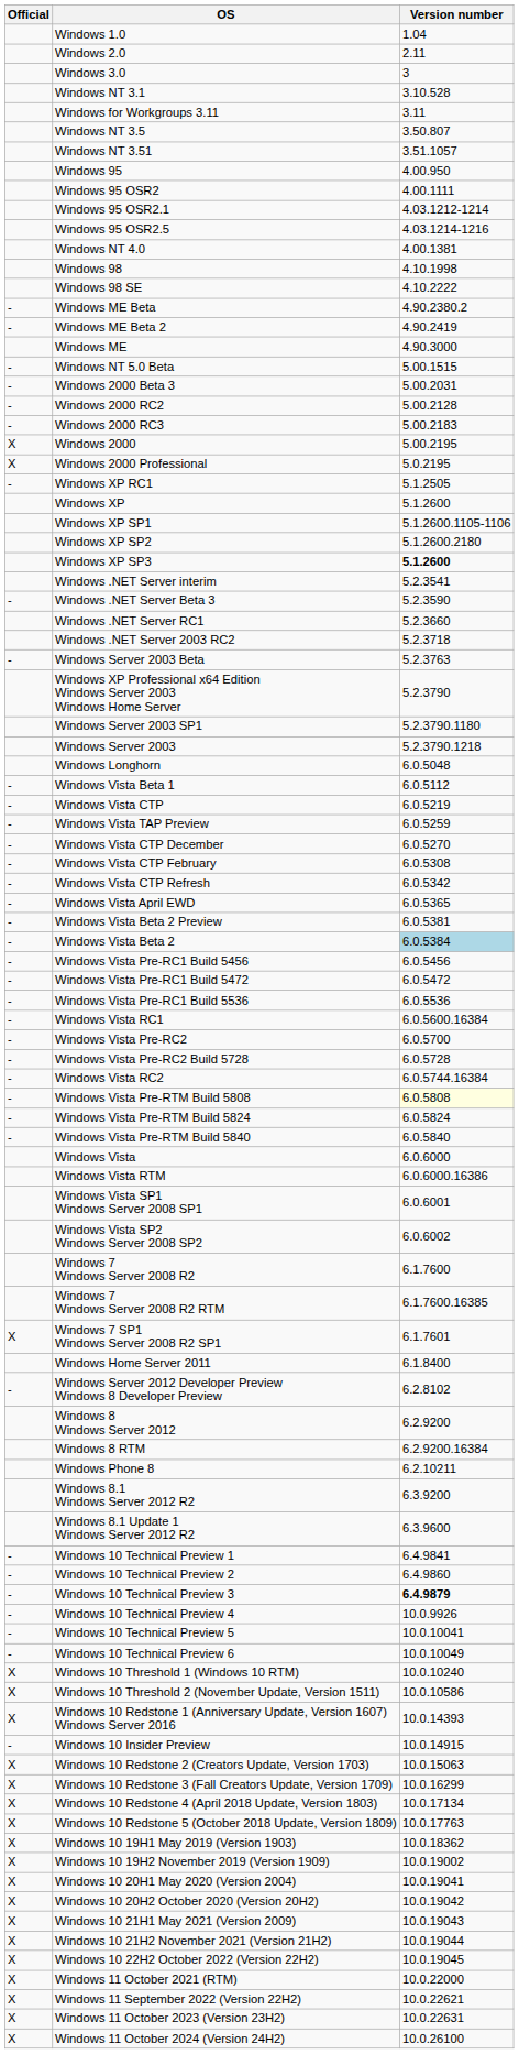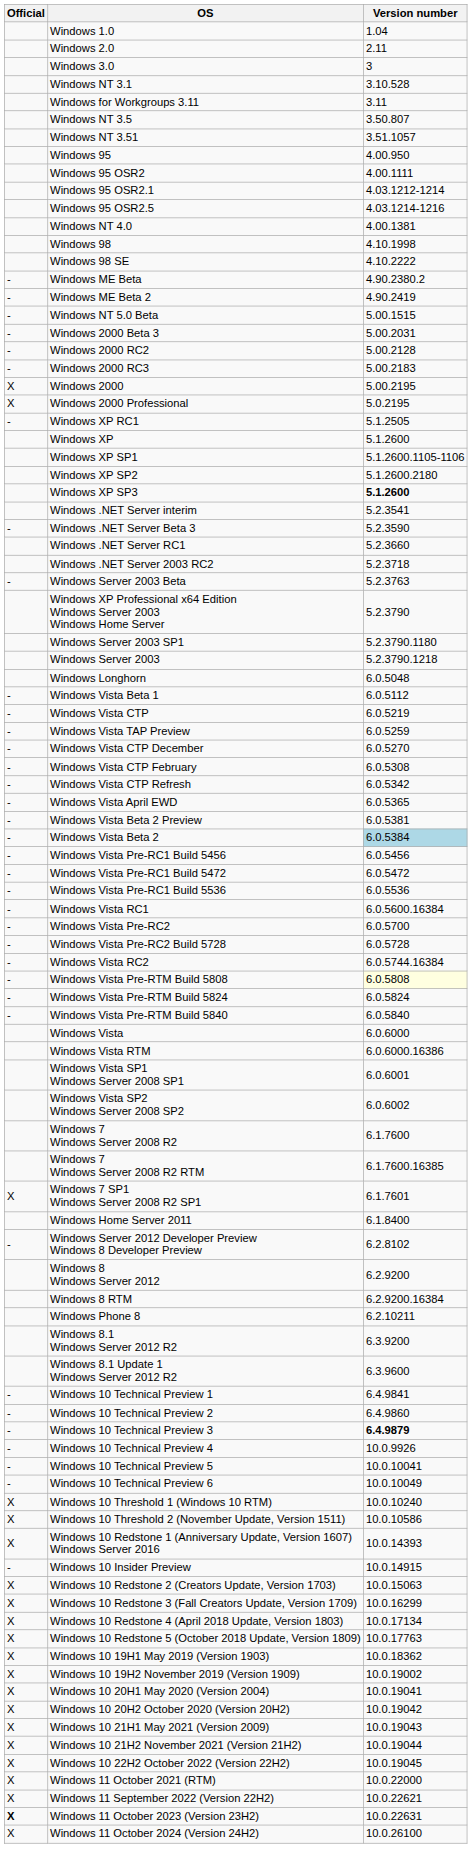- row: Windows ME | 4.90.3000
Windows 11 October 2023 (Version 23H2) | Official: normal -> bold
